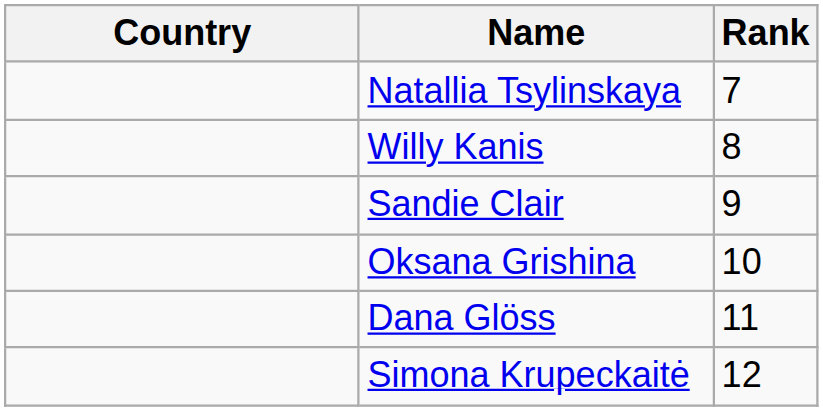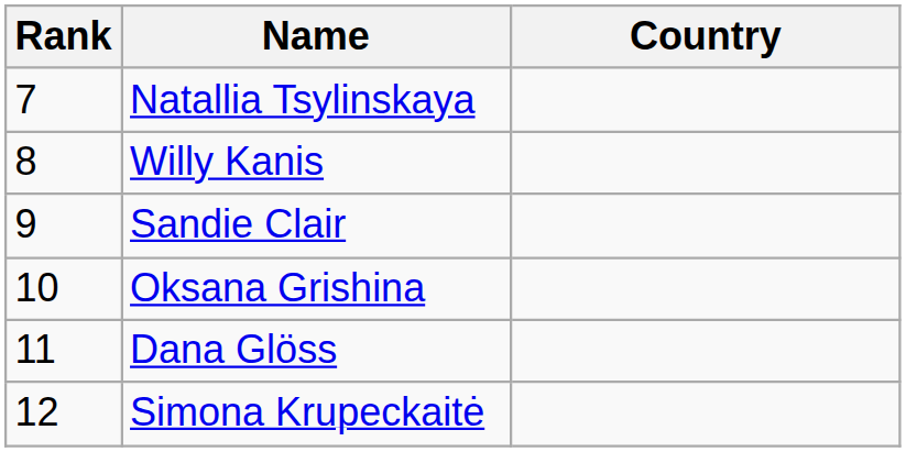columns swapped: Rank <-> Country
